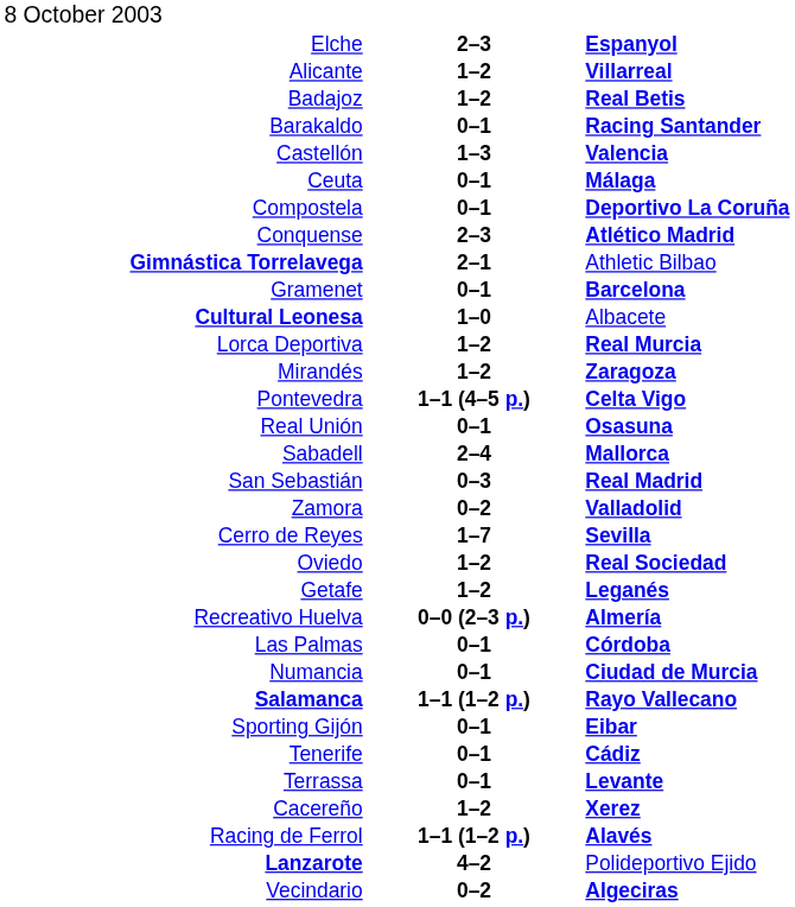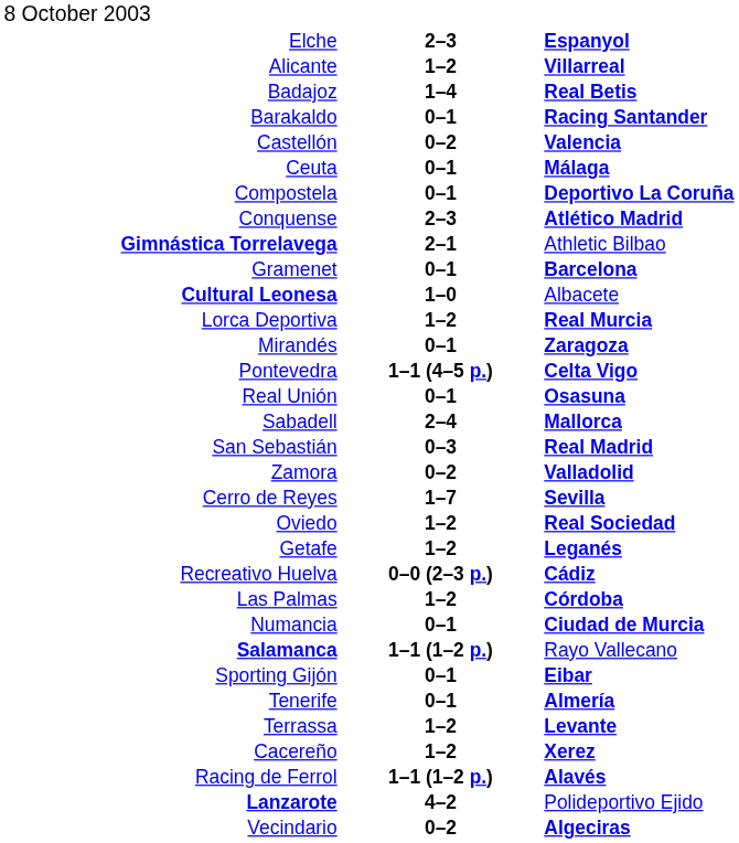Badajoz | column 2: 1–2 -> 1–4
Castellón | column 2: 1–3 -> 0–2
Mirandés | column 2: 1–2 -> 0–1
Recreativo Huelva | column 3: Almería -> Cádiz
Las Palmas | column 2: 0–1 -> 1–2
Salamanca | column 3: bold -> normal
Tenerife | column 3: Cádiz -> Almería
Terrassa | column 2: 0–1 -> 1–2
